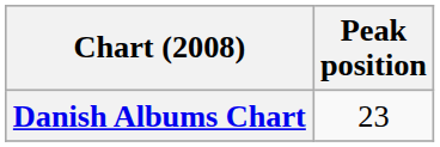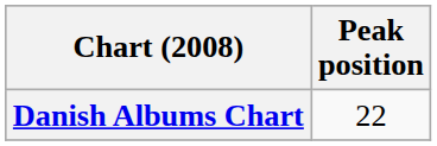Danish Albums Chart | Peak position: 23 -> 22
